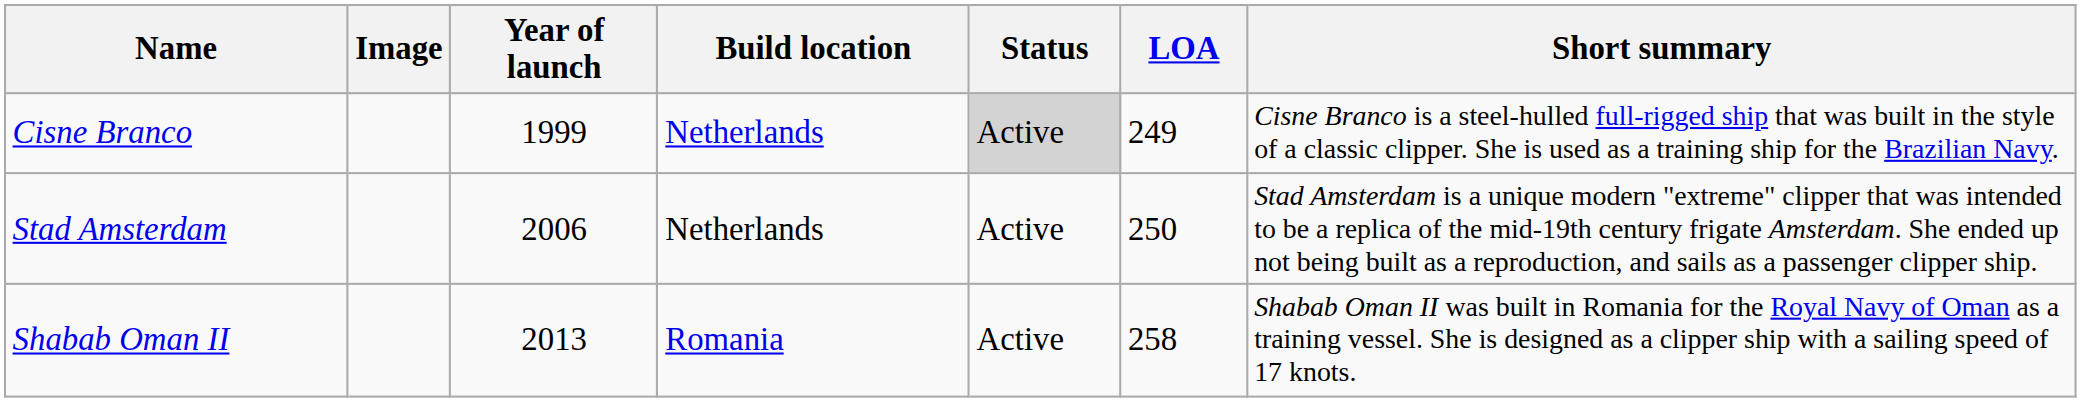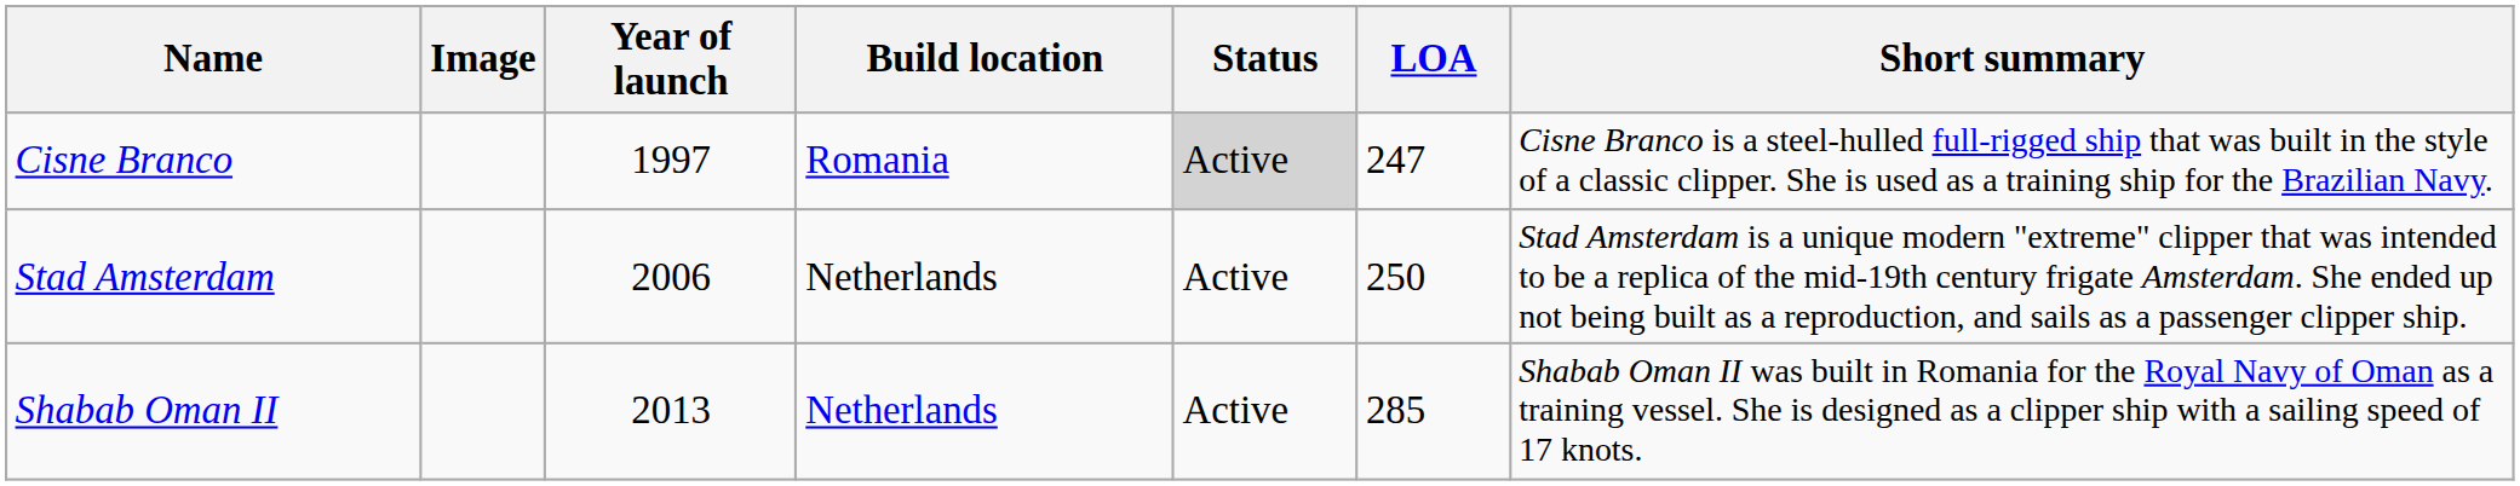Cisne Branco | Year of launch: 1999 -> 1997
Cisne Branco | Build location: Netherlands -> Romania
Cisne Branco | LOA: 249 -> 247
Shabab Oman II | Build location: Romania -> Netherlands
Shabab Oman II | LOA: 258 -> 285
